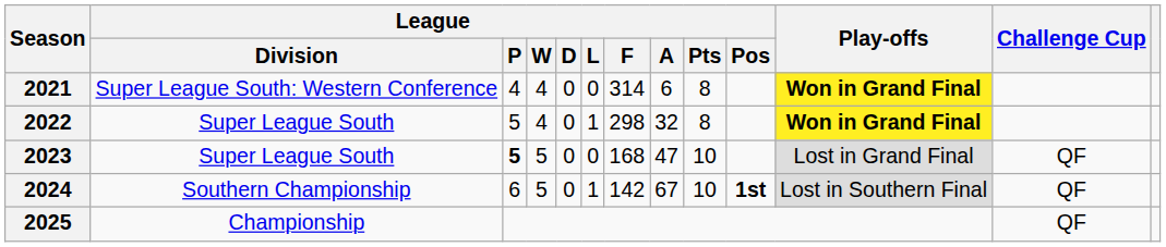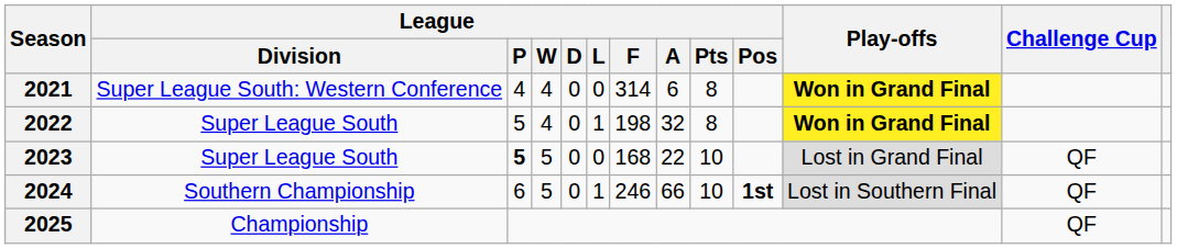2022 | League / F: 298 -> 198
2023 | League / A: 47 -> 22
2024 | League / F: 142 -> 246
2024 | League / A: 67 -> 66
